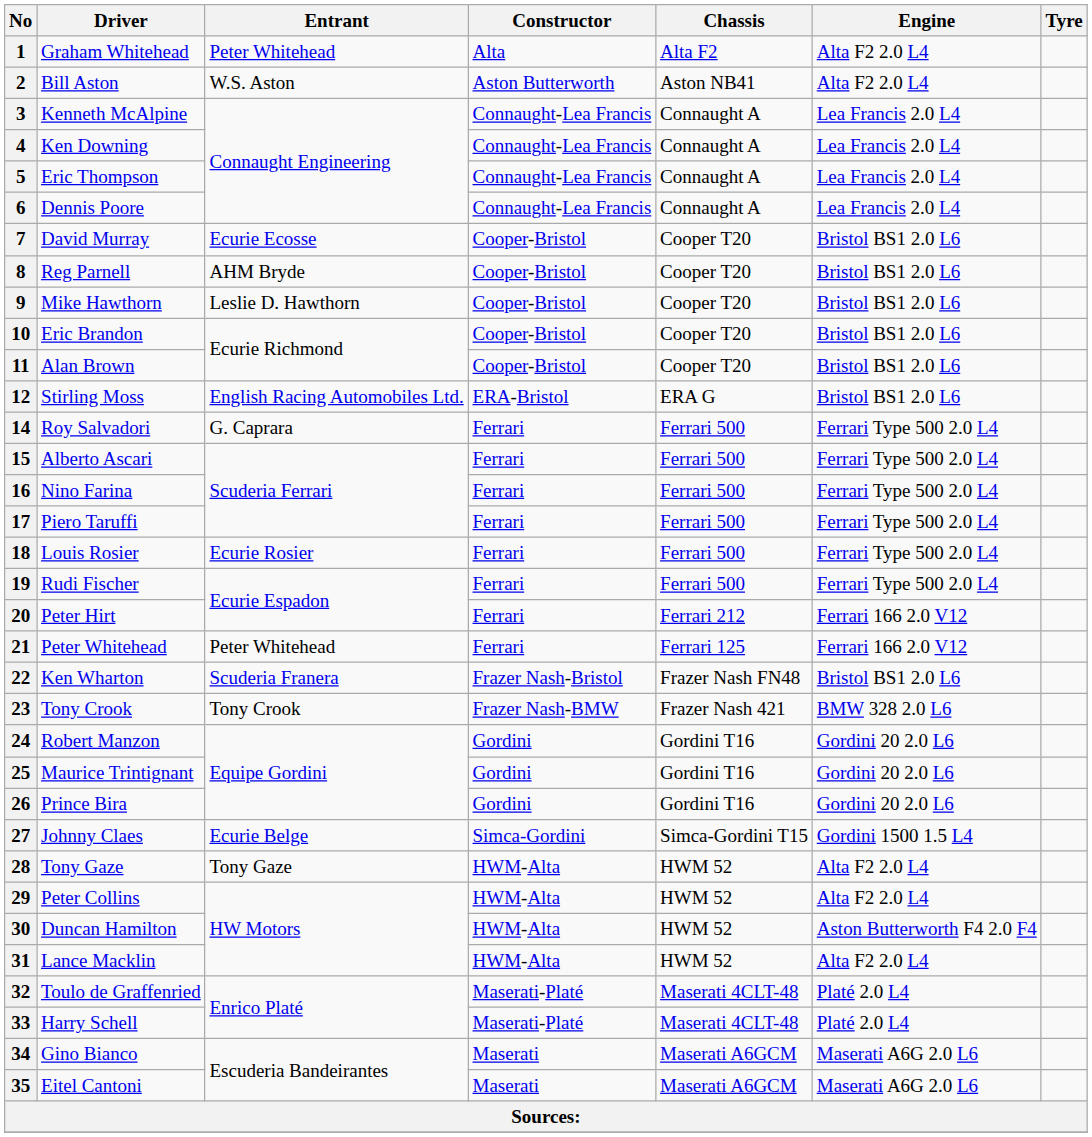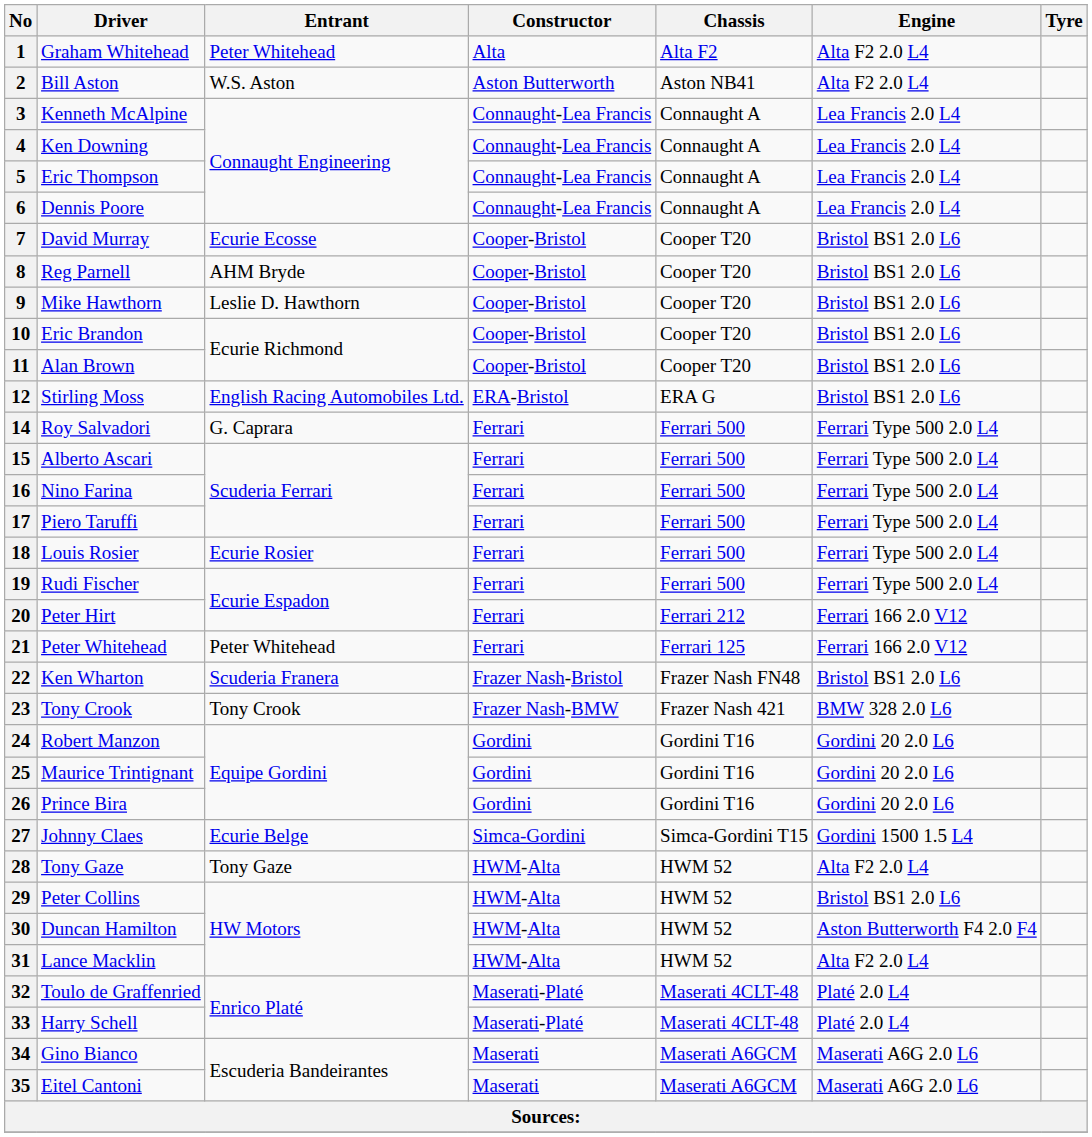29 | Engine: Alta F2 2.0 L4 -> Bristol BS1 2.0 L6
